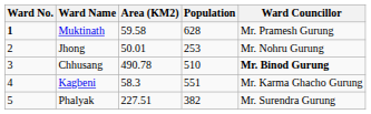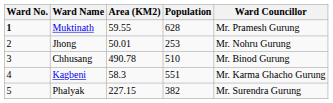Muktinath | Area (KM2): 59.58 -> 59.55
Chhusang | Ward Councillor: bold -> normal
Phalyak | Area (KM2): 227.51 -> 227.15
